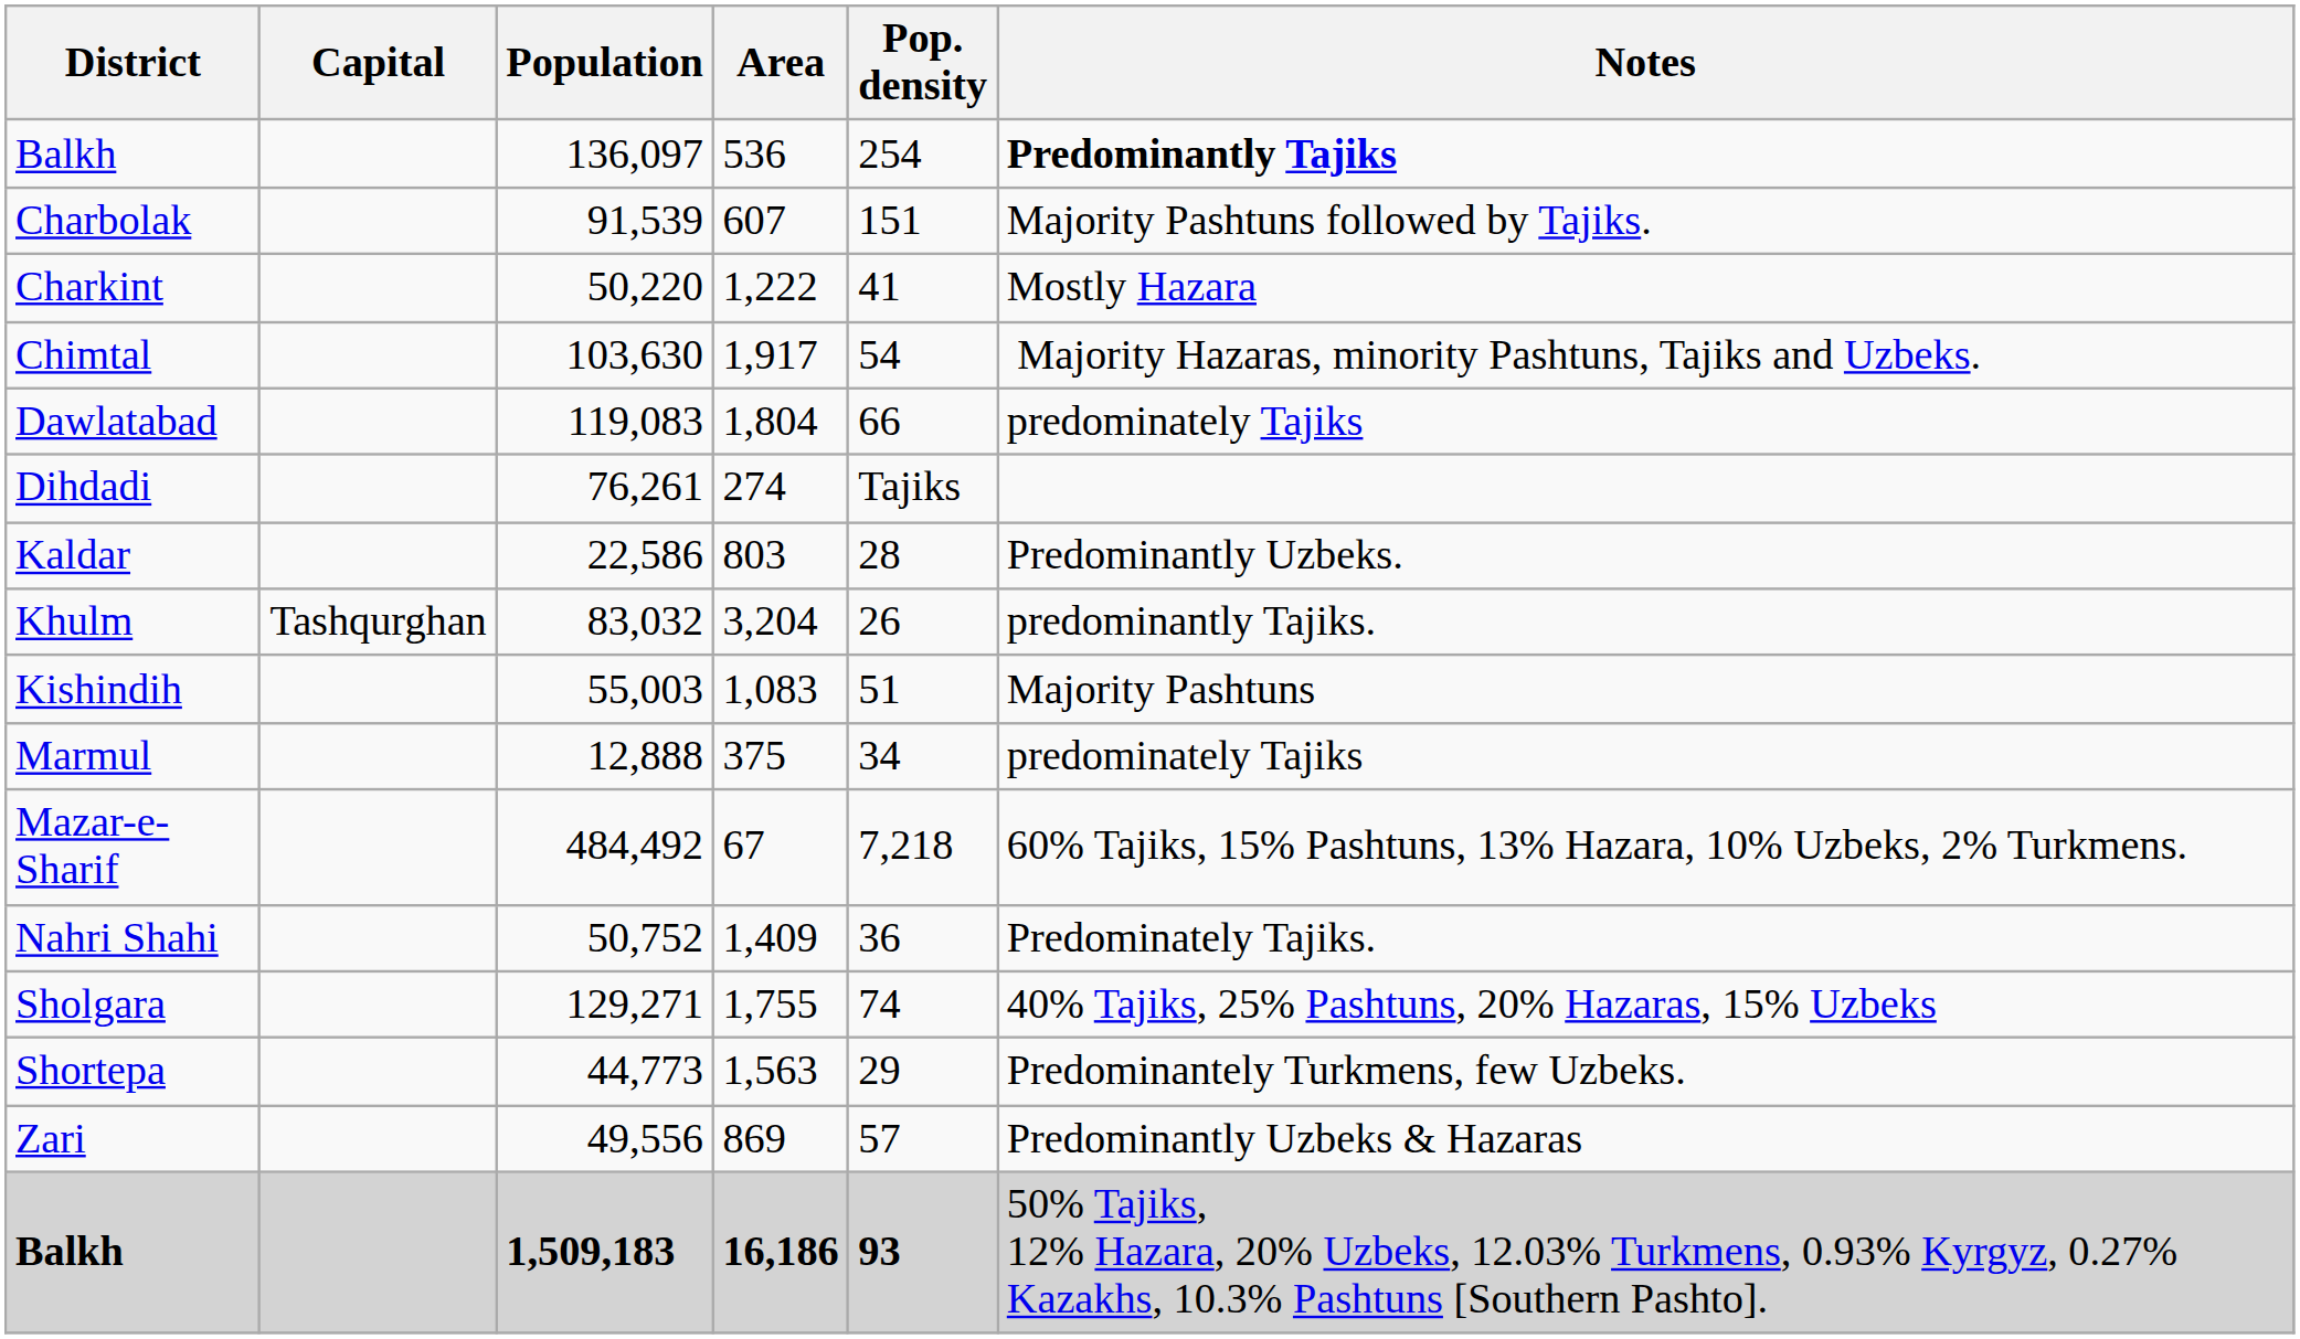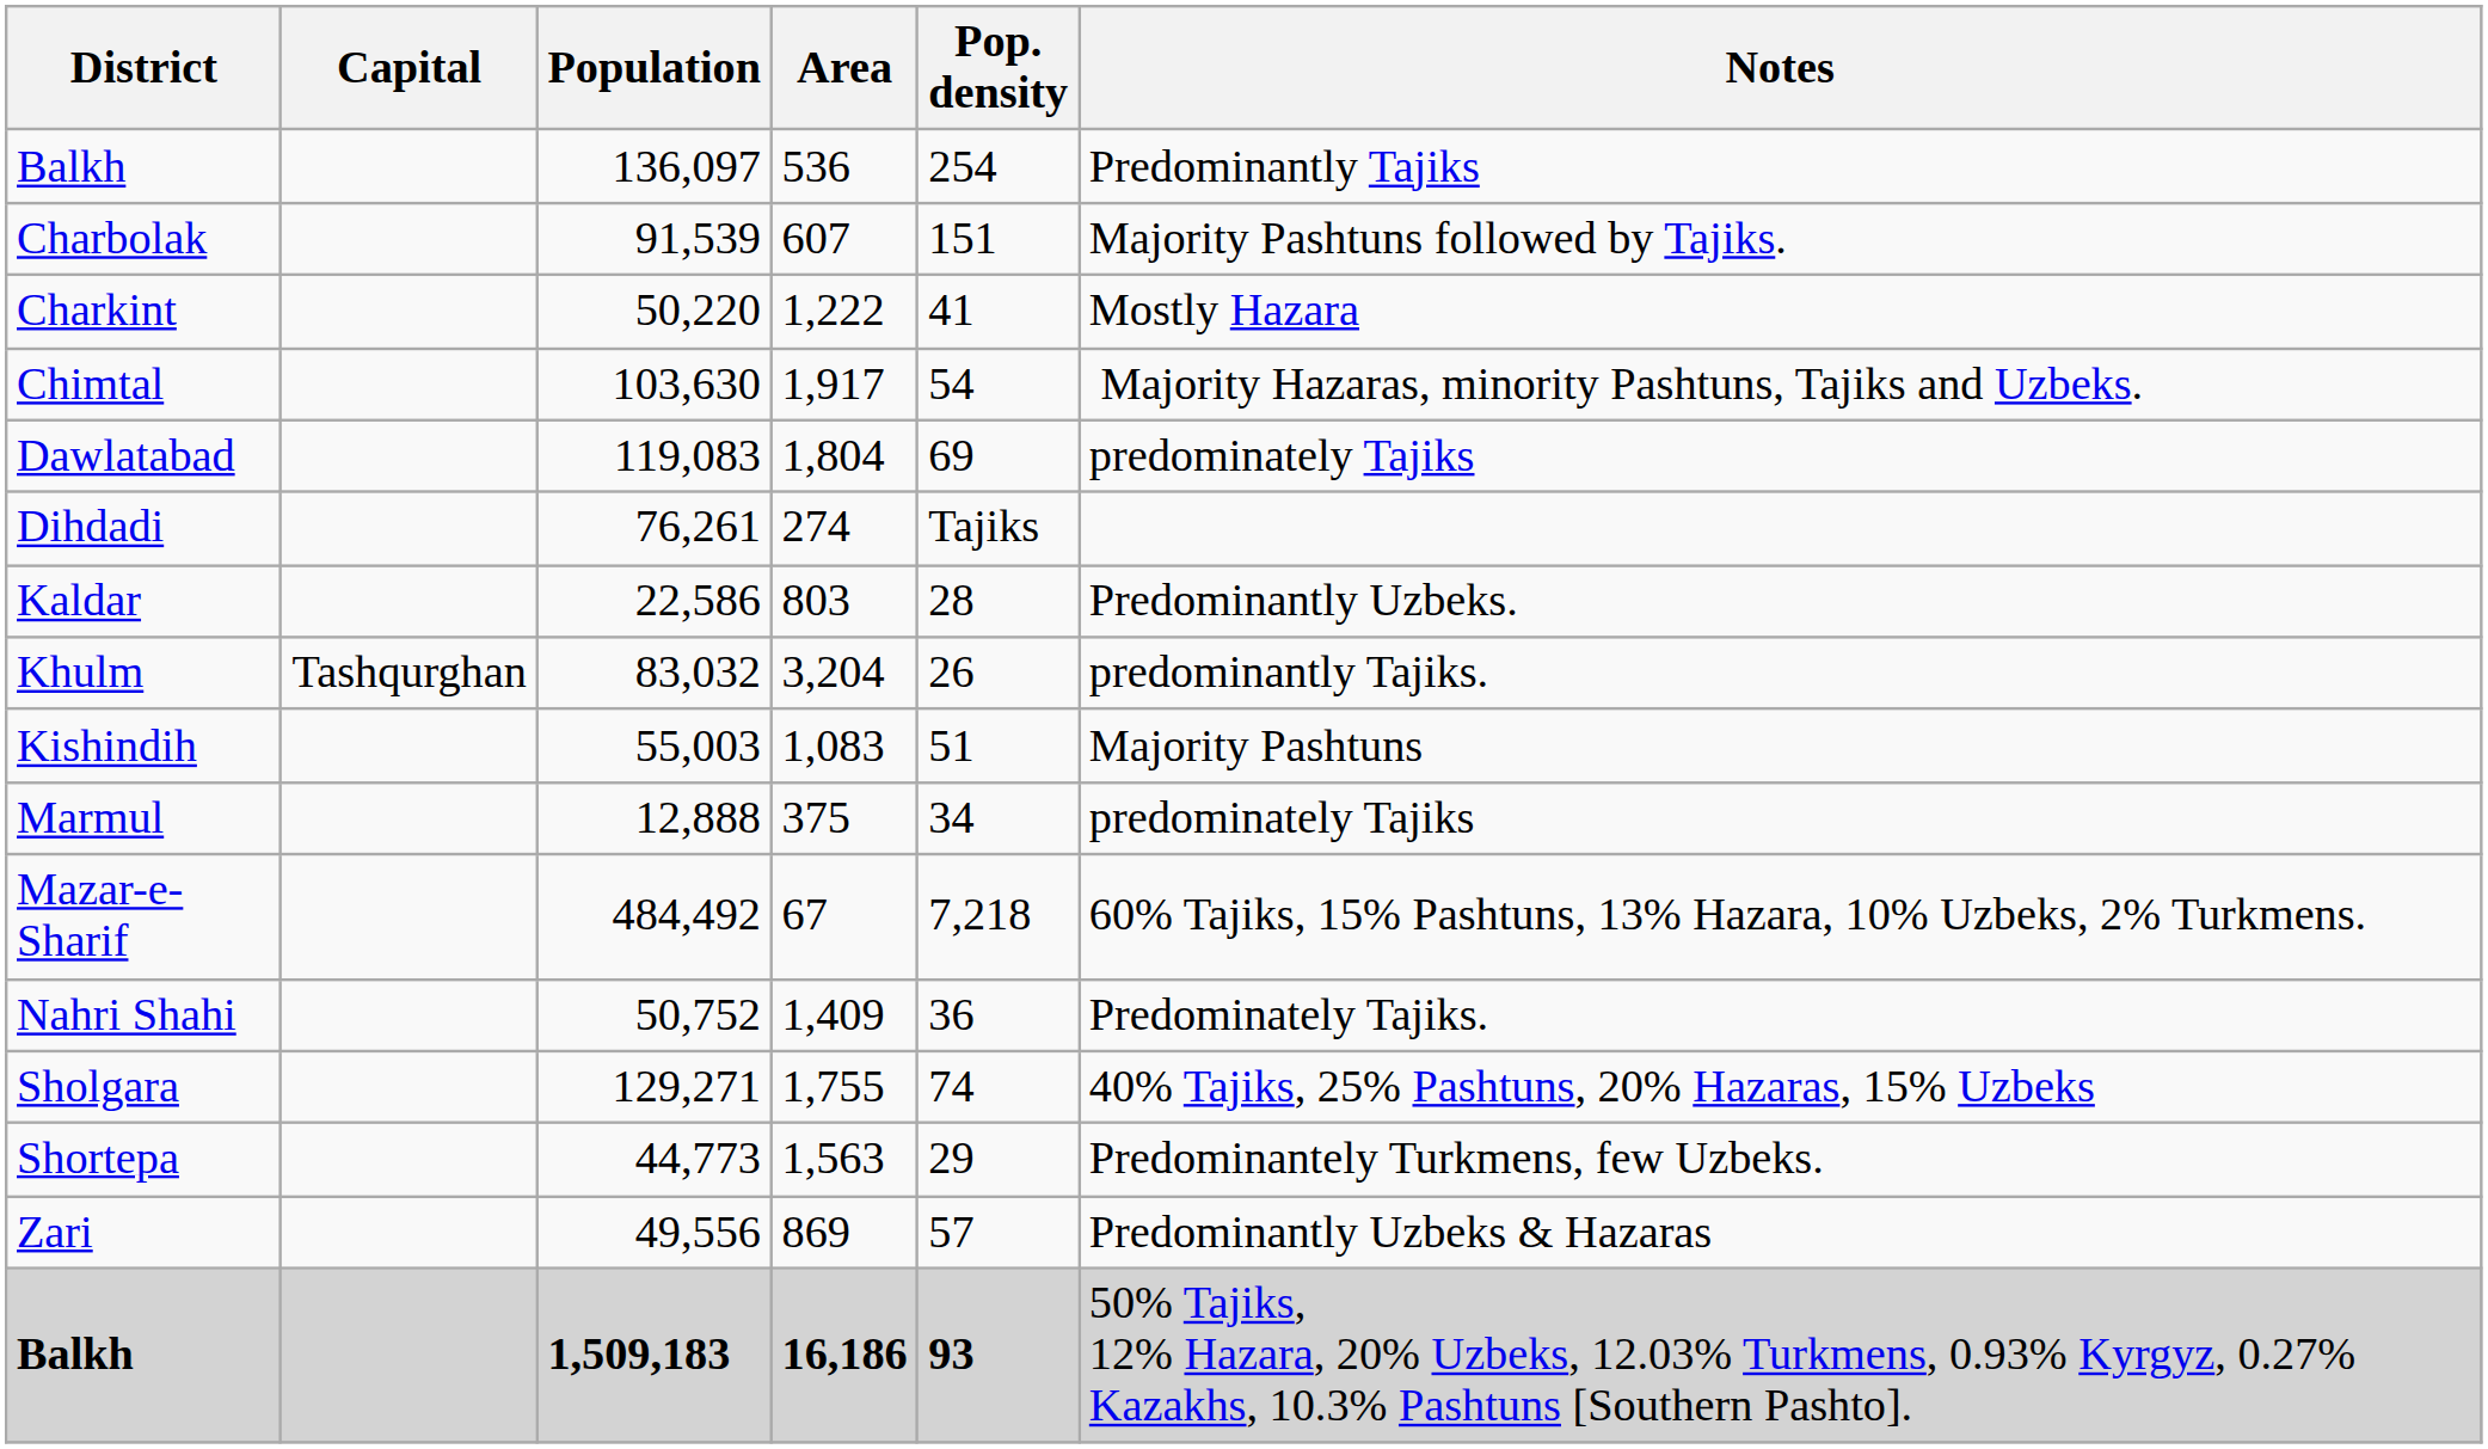Balkh / 136,097 | Notes: bold -> normal
Dawlatabad | Pop. density: 66 -> 69
